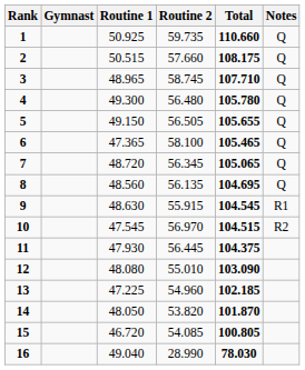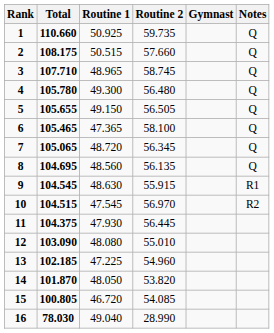columns swapped: Gymnast <-> Total
